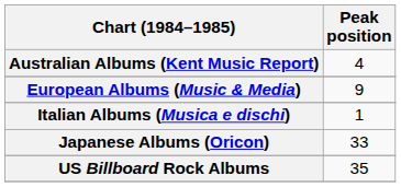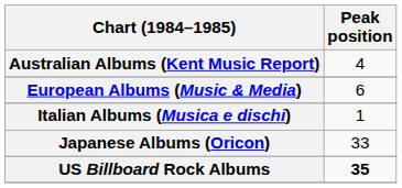European Albums (Music & Media) | Peak position: 9 -> 6
US Billboard Rock Albums | Peak position: normal -> bold
